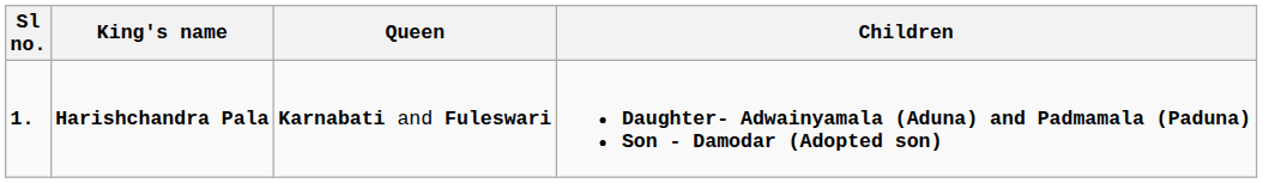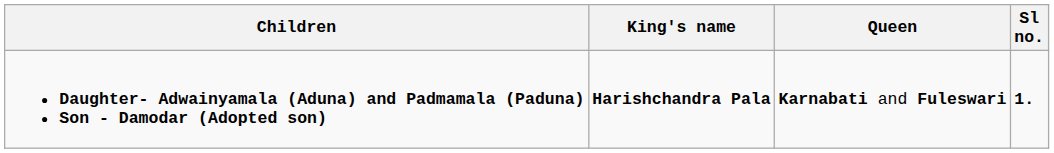columns swapped: Sl no. <-> Children
